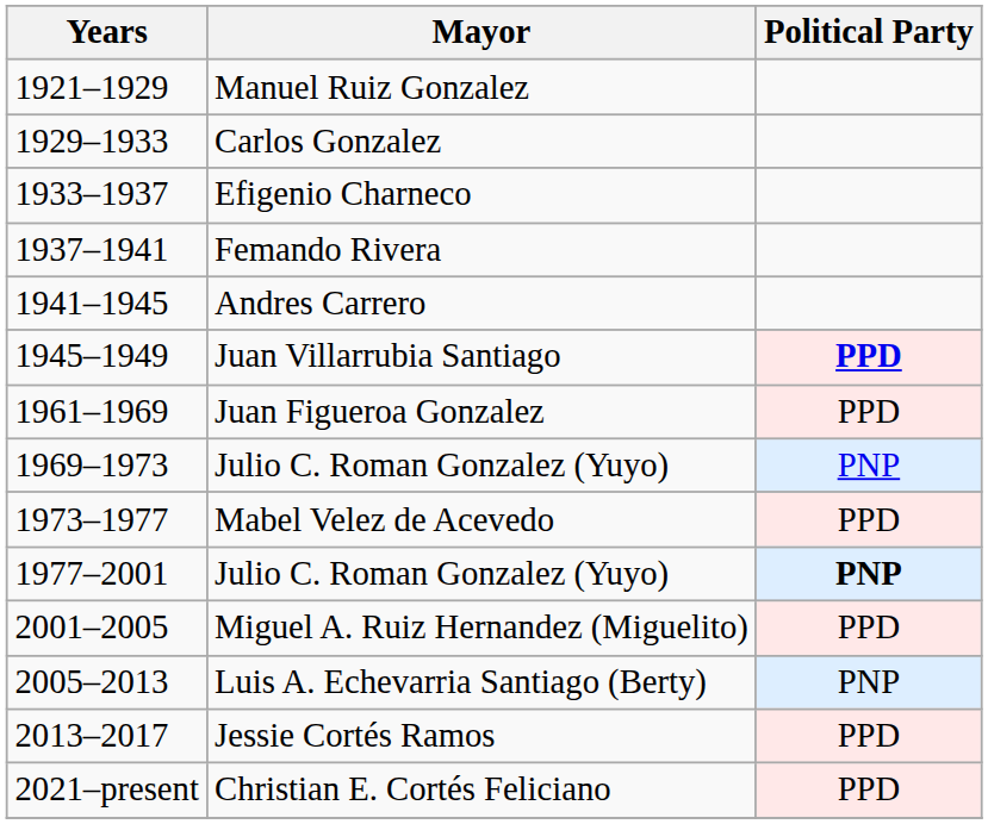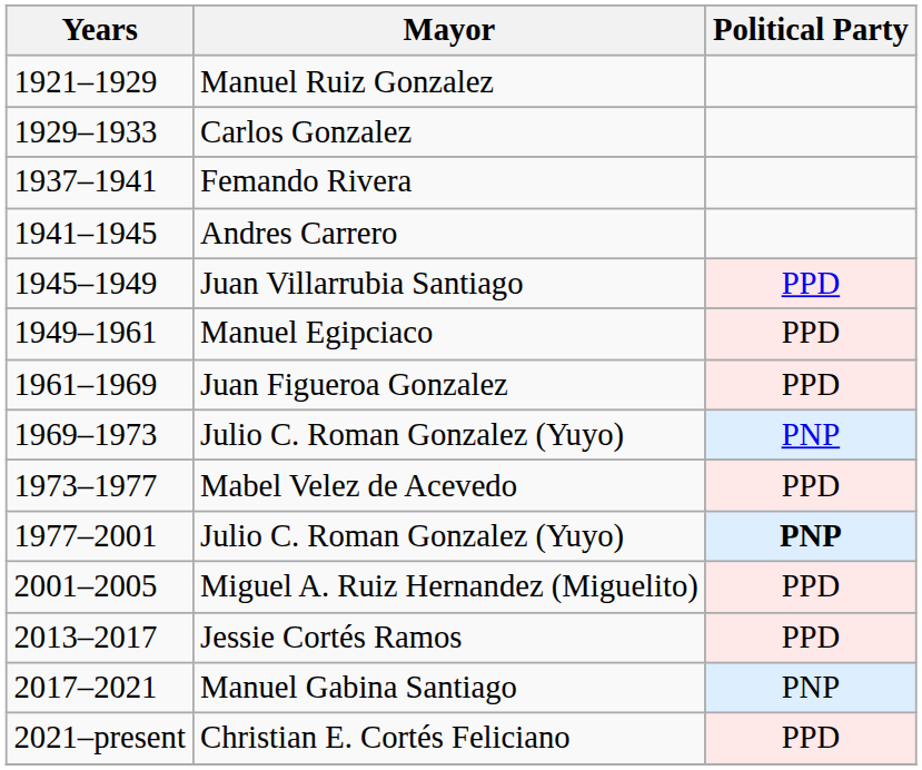- row: 1933–1937 | Efigenio Charneco
Juan Villarrubia Santiago | Political Party: bold -> normal
+ row: 1949–1961 | Manuel Egipciaco | PPD
- row: 2005–2013 | Luis A. Echevarria Santiago (Berty) | PNP
+ row: 2017–2021 | Manuel Gabina Santiago | PNP
